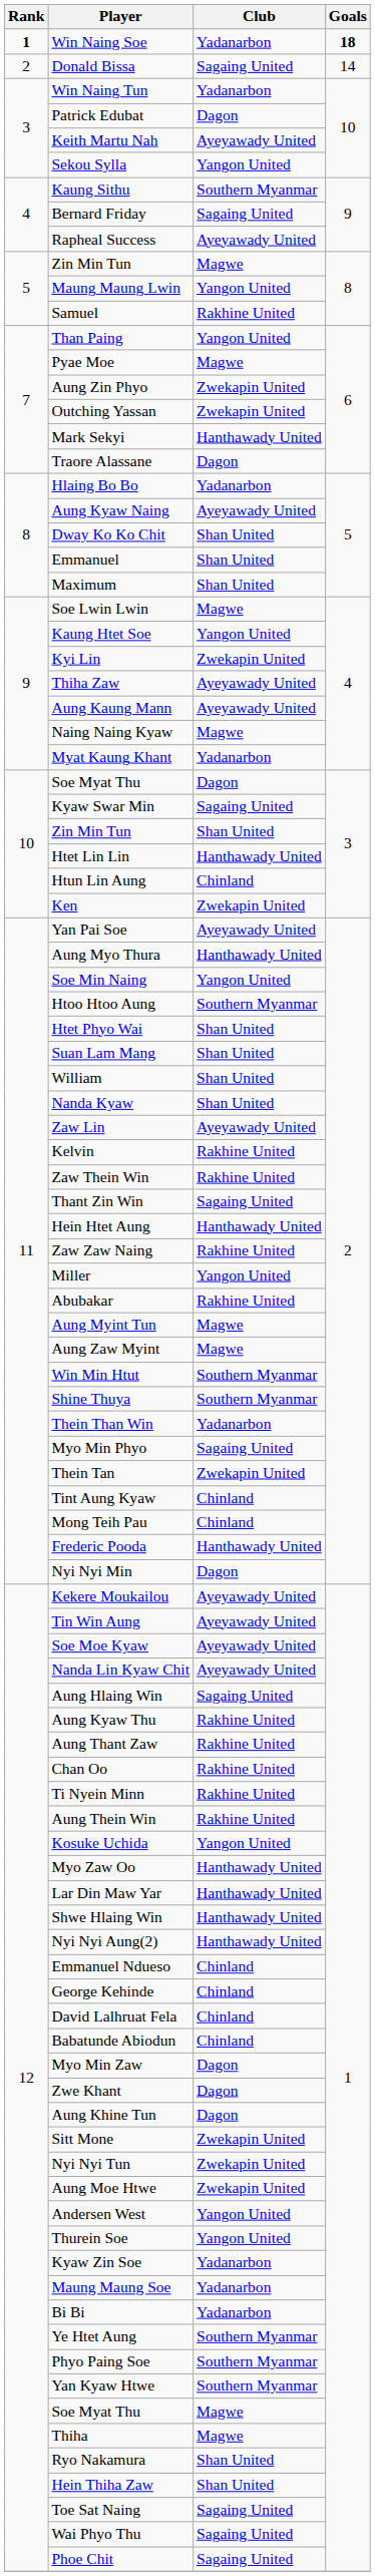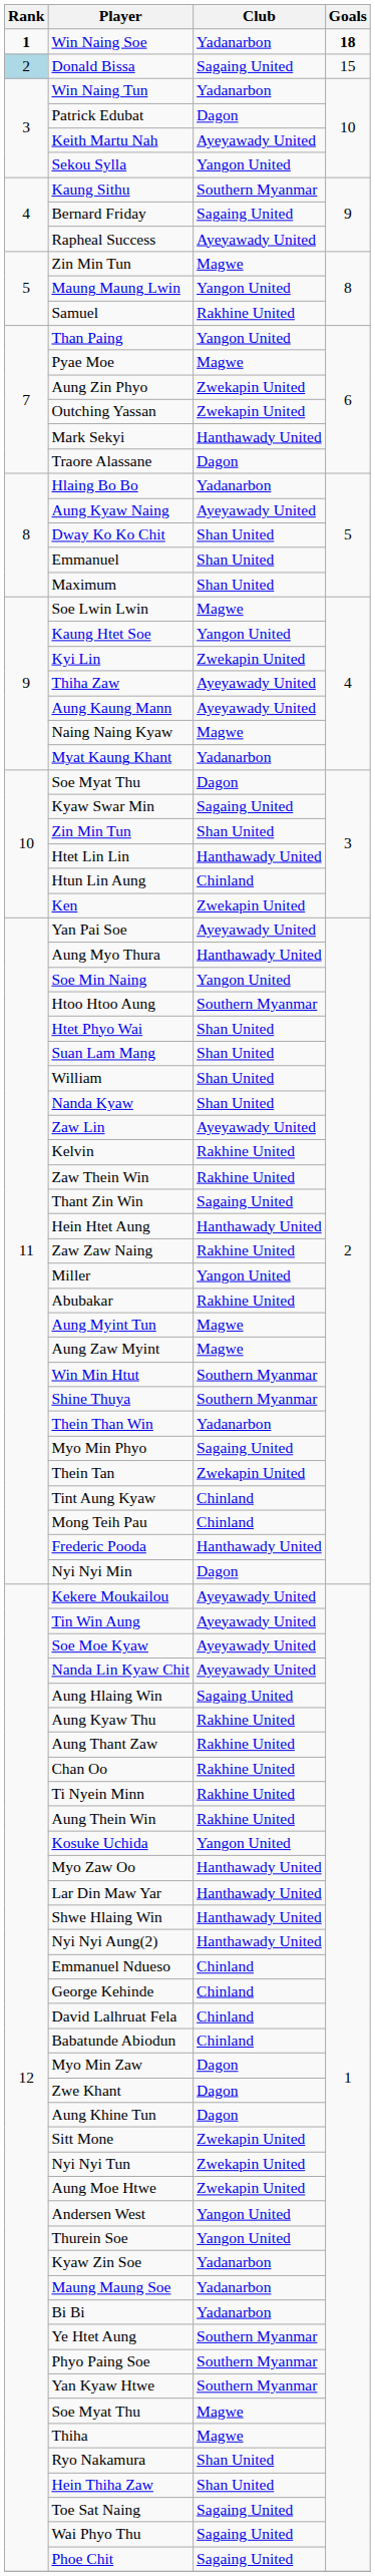Donald Bissa | Rank: no background -> lightblue background
Donald Bissa | Goals: 14 -> 15
